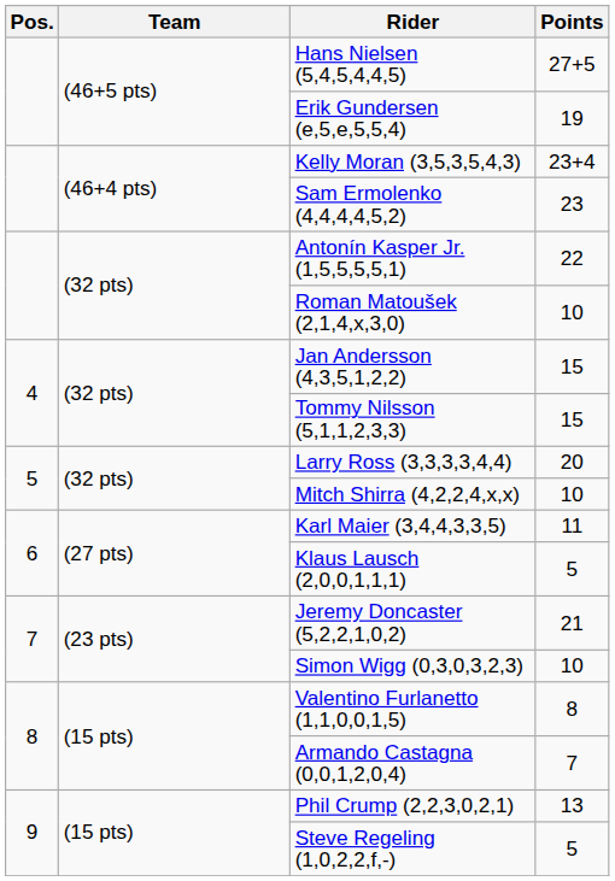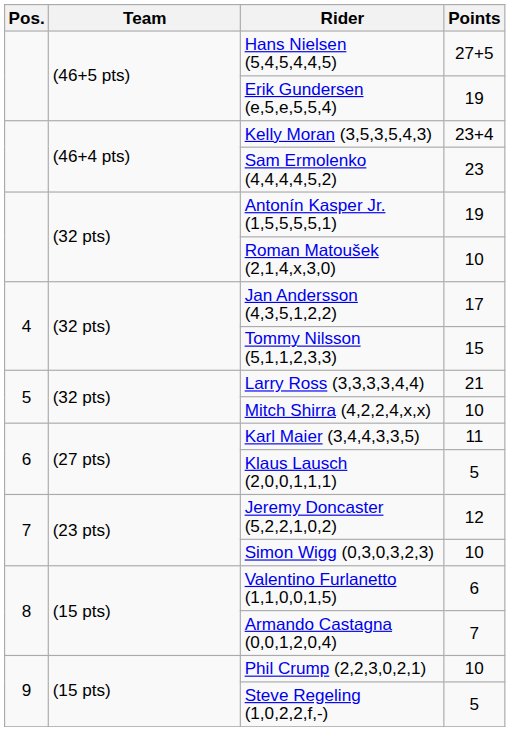Antonín Kasper Jr. (1,5,5,5,5,1) | Points: 22 -> 19
Jan Andersson (4,3,5,1,2,2) | Points: 15 -> 17
Larry Ross (3,3,3,3,4,4) | Points: 20 -> 21
Jeremy Doncaster (5,2,2,1,0,2) | Points: 21 -> 12
Valentino Furlanetto (1,1,0,0,1,5) | Points: 8 -> 6
Phil Crump (2,2,3,0,2,1) | Points: 13 -> 10
